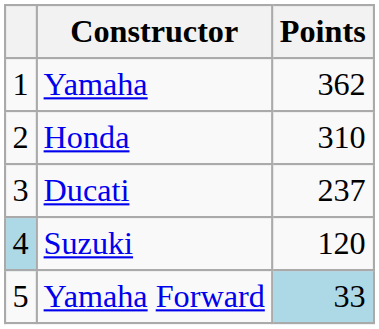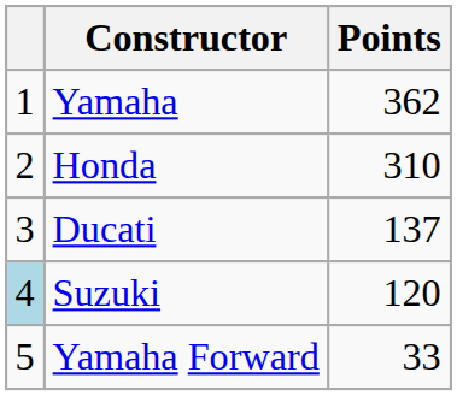Ducati | Points: 237 -> 137
Yamaha Forward | Points: lightblue background -> no background
